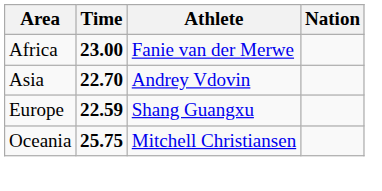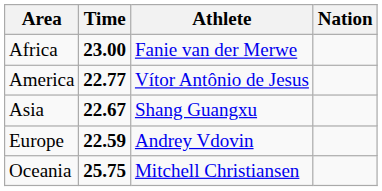+ row: America | 22.77 | Vítor Antônio de Jesus
Asia | Time: 22.70 -> 22.67
Asia | Athlete: Andrey Vdovin -> Shang Guangxu
Europe | Athlete: Shang Guangxu -> Andrey Vdovin
